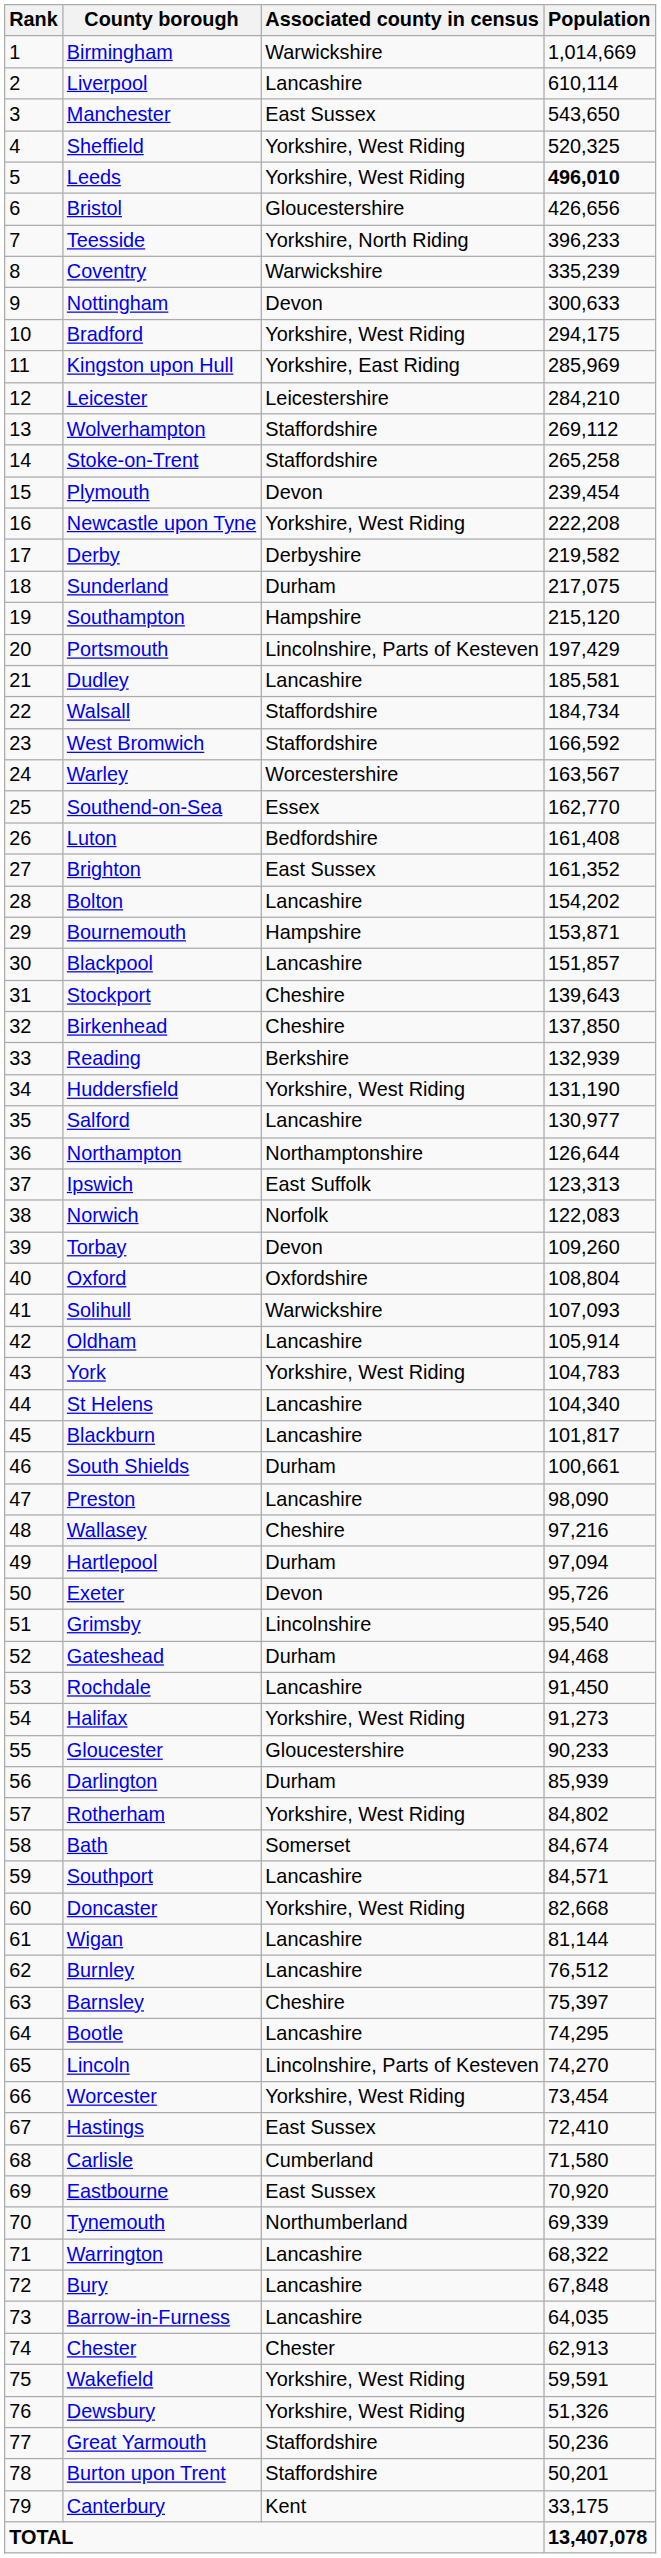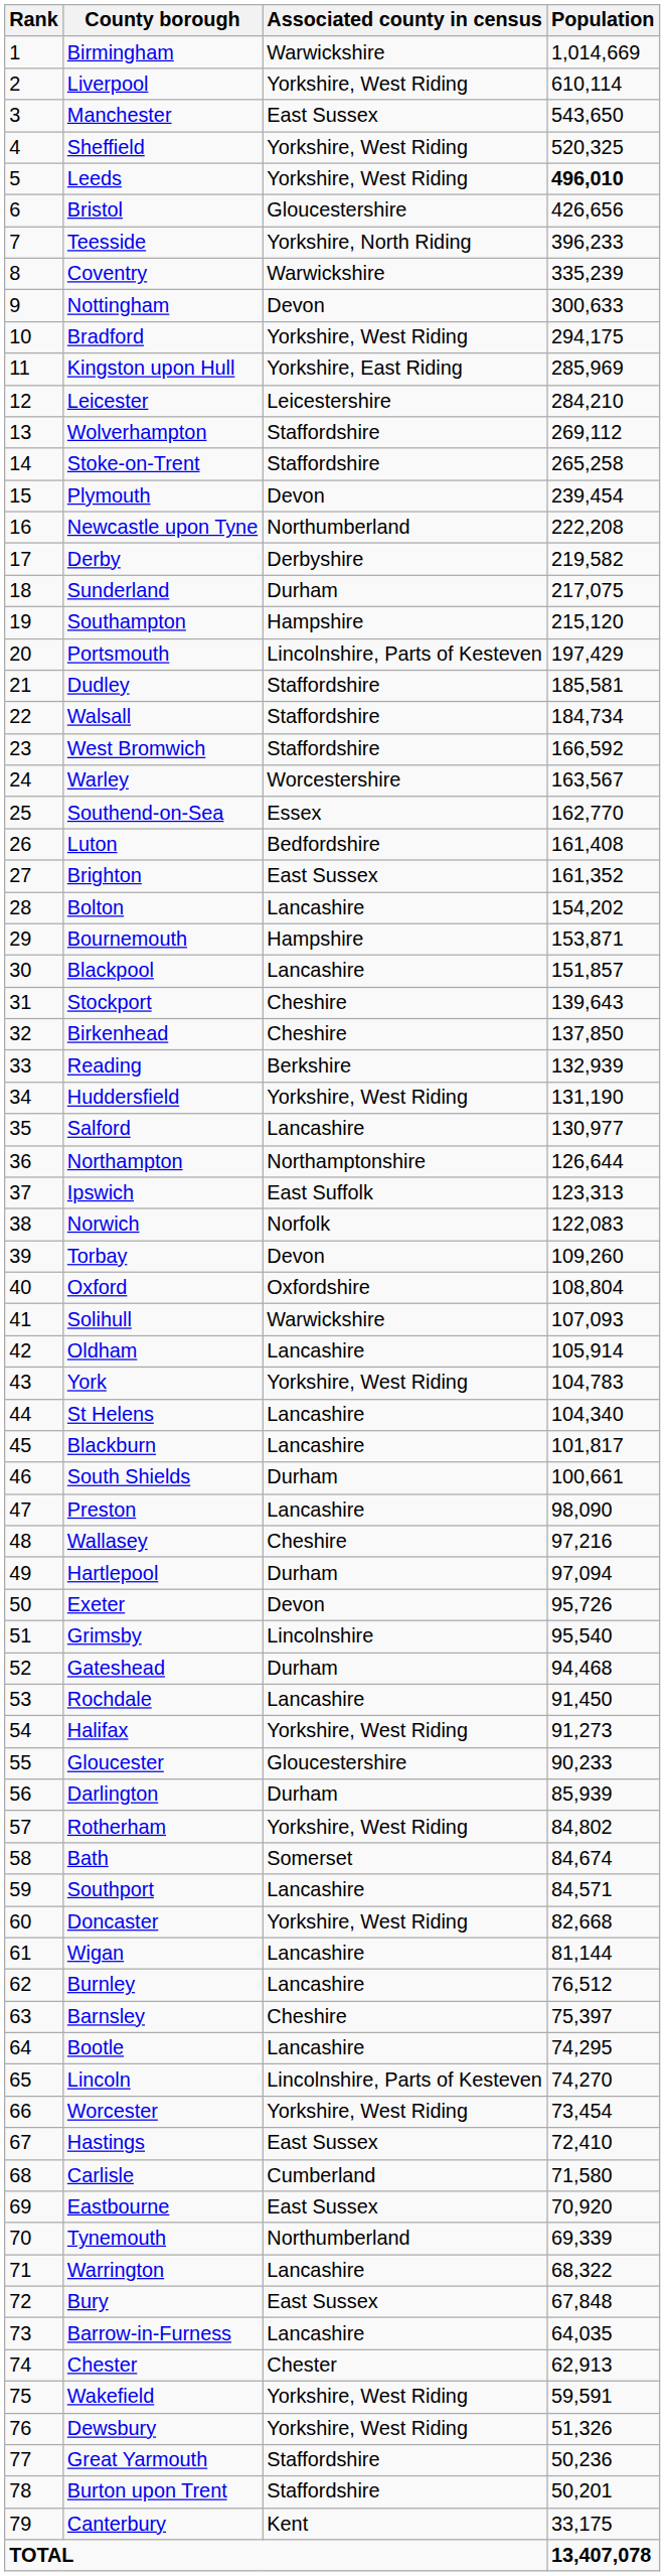Liverpool | Associated county in census: Lancashire -> Yorkshire, West Riding
Newcastle upon Tyne | Associated county in census: Yorkshire, West Riding -> Northumberland
Dudley | Associated county in census: Lancashire -> Staffordshire
Bury | Associated county in census: Lancashire -> East Sussex
